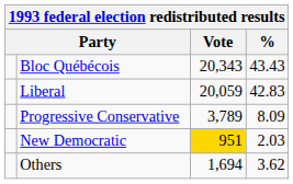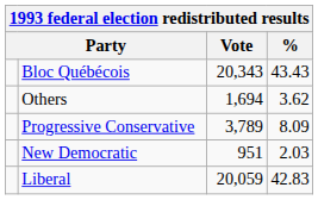rows swapped: Liberal <-> Others
New Democratic | Vote: gold background -> no background
